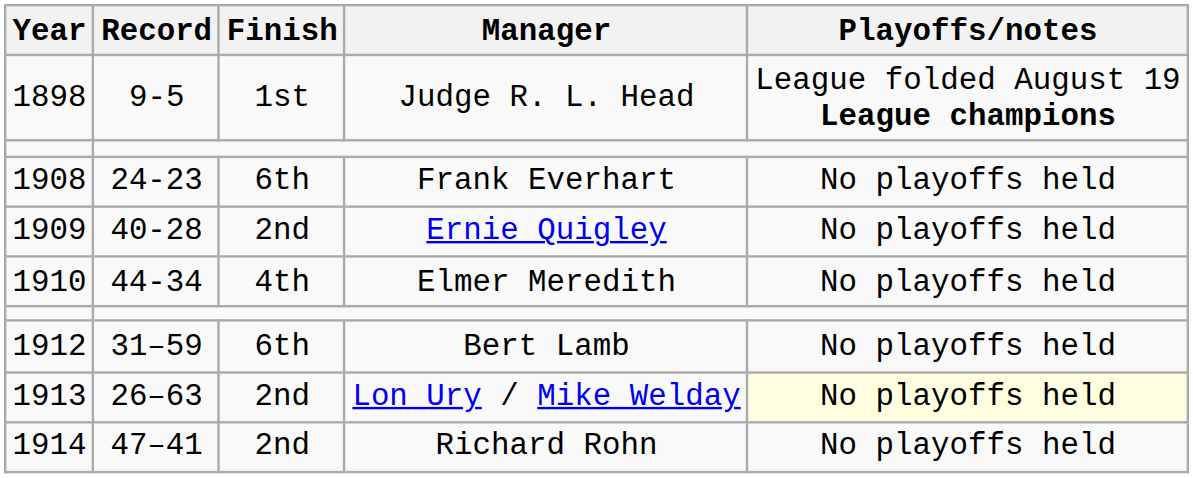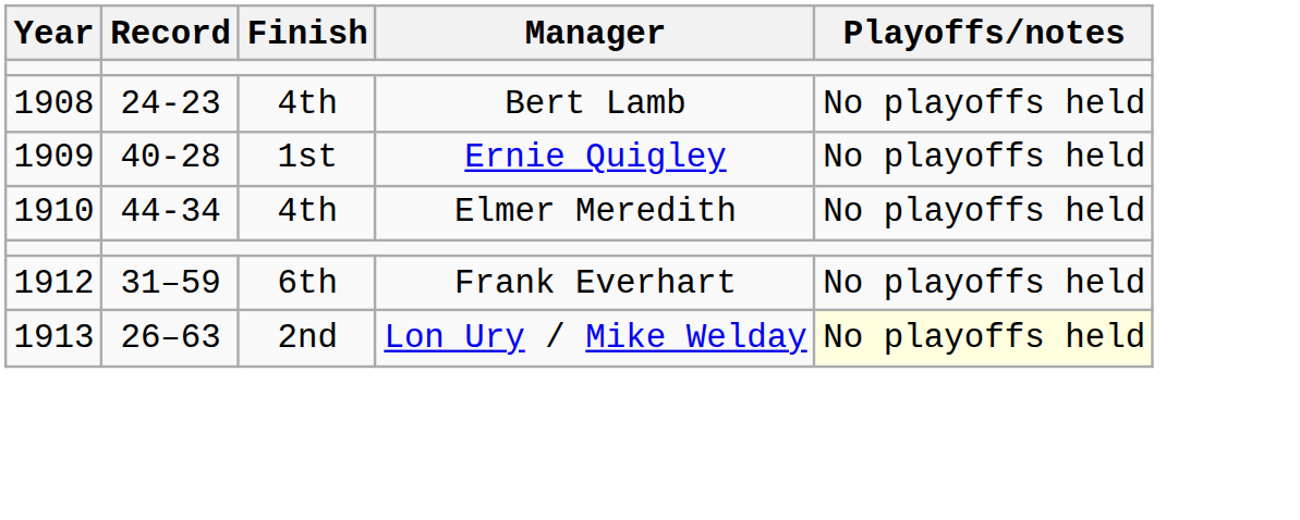- row: 1898 | 9-5 | 1st | Judge R. L. Head | League folded August 19 League champions
1908 | Finish: 6th -> 4th
1908 | Manager: Frank Everhart -> Bert Lamb
1909 | Finish: 2nd -> 1st
1912 | Manager: Bert Lamb -> Frank Everhart
- row: 1914 | 47–41 | 2nd | Richard Rohn | No playoffs held
